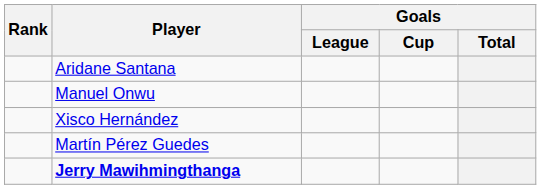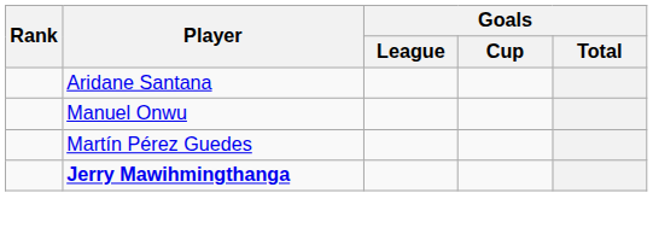- row: Xisco Hernández
